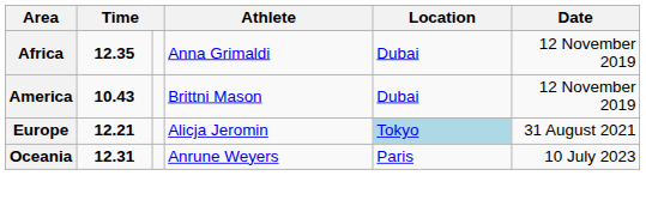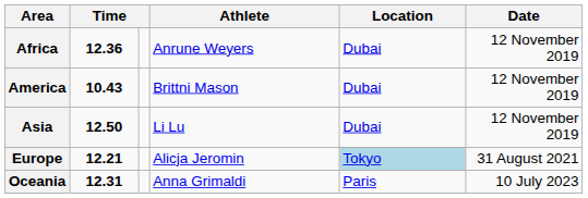Africa | column 2: 12.35 -> 12.36
Africa | Athlete: Anna Grimaldi -> Anrune Weyers
+ row: Asia | 12.50 | Li Lu | Dubai | 12 November 2019
Oceania | Athlete: Anrune Weyers -> Anna Grimaldi
